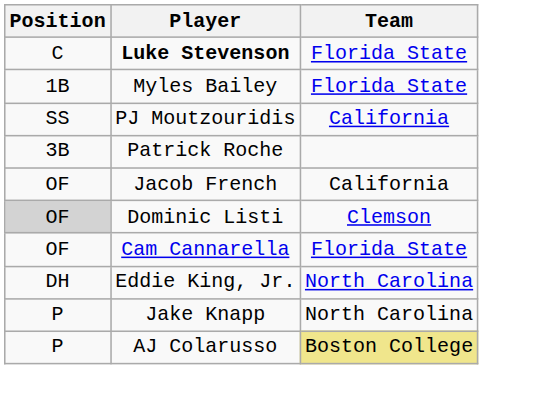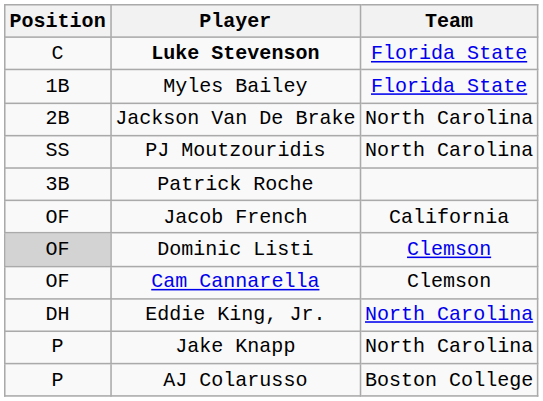+ row: 2B | Jackson Van De Brake | North Carolina
PJ Moutzouridis | Team: California -> North Carolina
Cam Cannarella | Team: Florida State -> Clemson
AJ Colarusso | Team: khaki background -> no background
